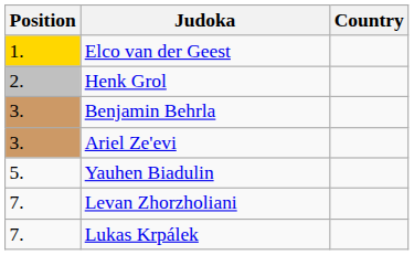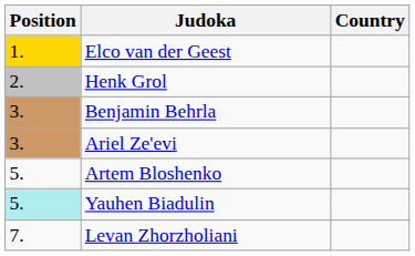+ row: 5. | Artem Bloshenko
Yauhen Biadulin | Position: no background -> paleturquoise background
- row: 7. | Lukas Krpálek
